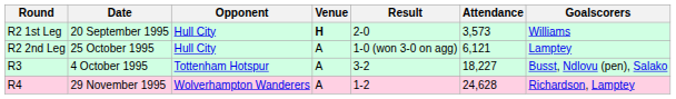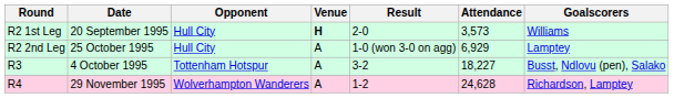R2 2nd Leg | Attendance: 6,121 -> 6,929
